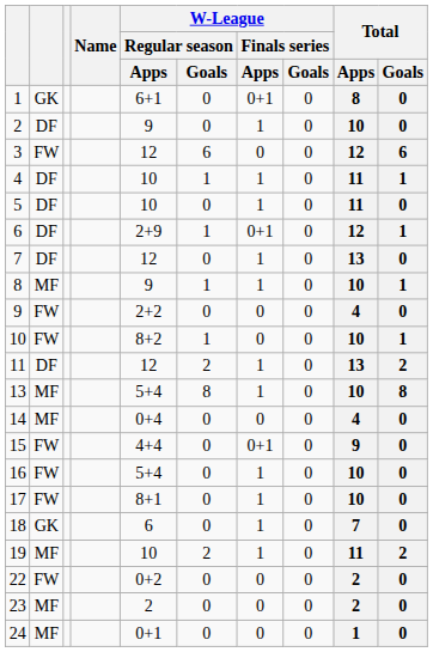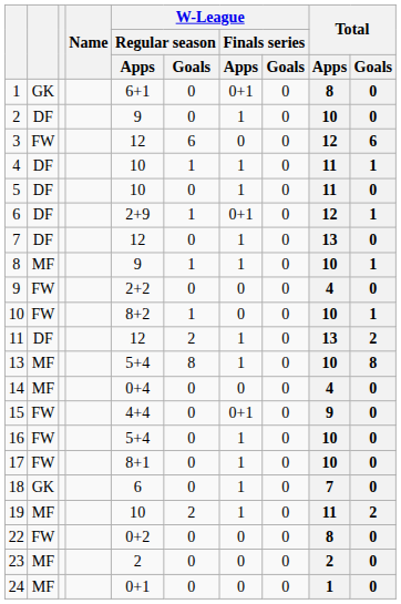22 | Total / Apps: 2 -> 8
